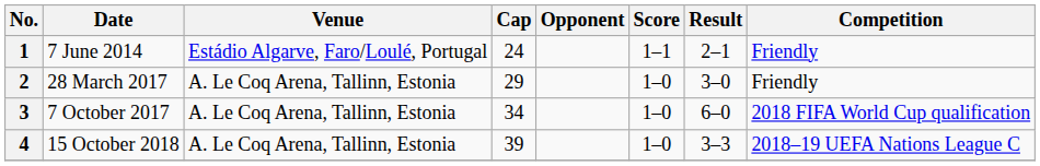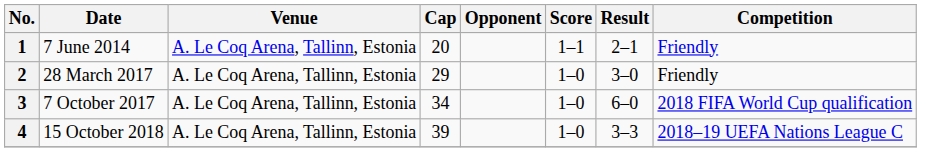1 | Venue: Estádio Algarve, Faro/Loulé, Portugal -> A. Le Coq Arena, Tallinn, Estonia
1 | Cap: 24 -> 20
